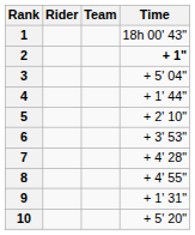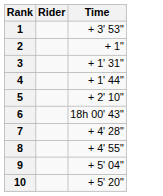- column: Team
1 | Time: 18h 00' 43" -> + 3' 53"
2 | Time: bold -> normal
3 | Time: + 5' 04" -> + 1' 31"
6 | Time: + 3' 53" -> 18h 00' 43"
9 | Time: + 1' 31" -> + 5' 04"
